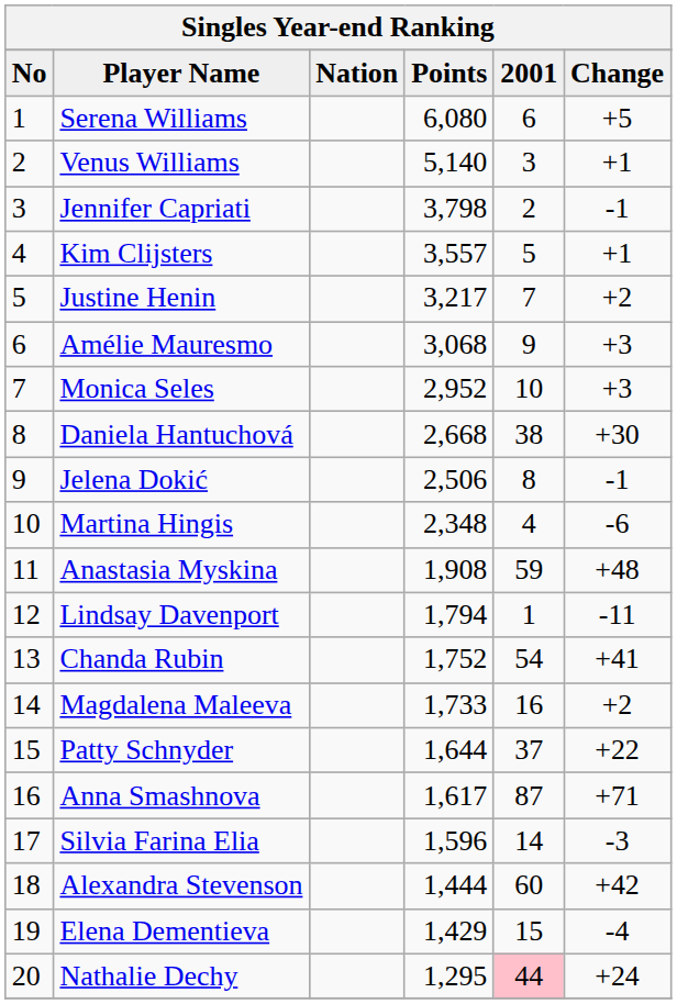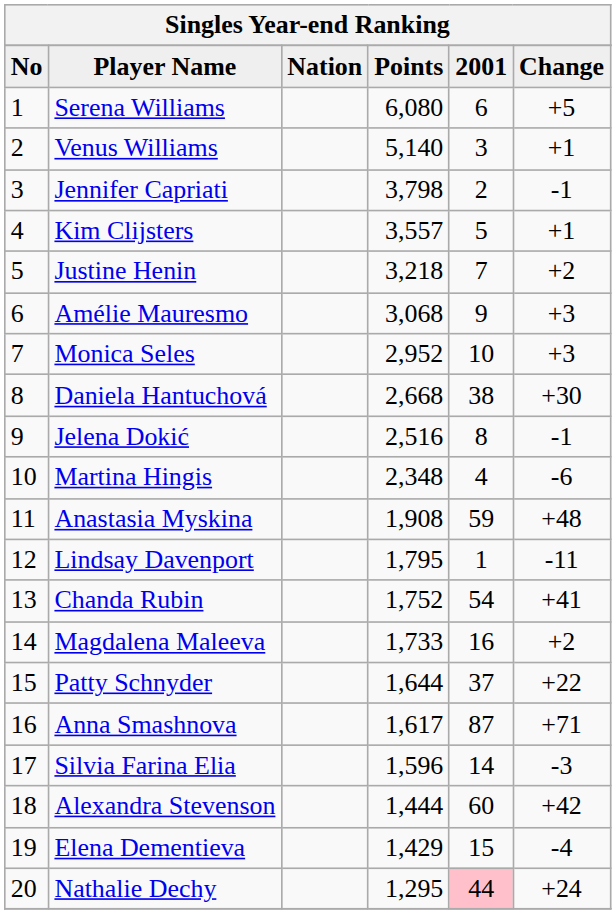Justine Henin | Points: 3,217 -> 3,218
Jelena Dokić | Points: 2,506 -> 2,516
Lindsay Davenport | Points: 1,794 -> 1,795
